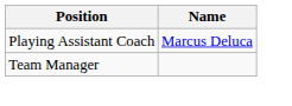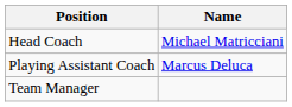+ row: Head Coach | Michael Matricciani
